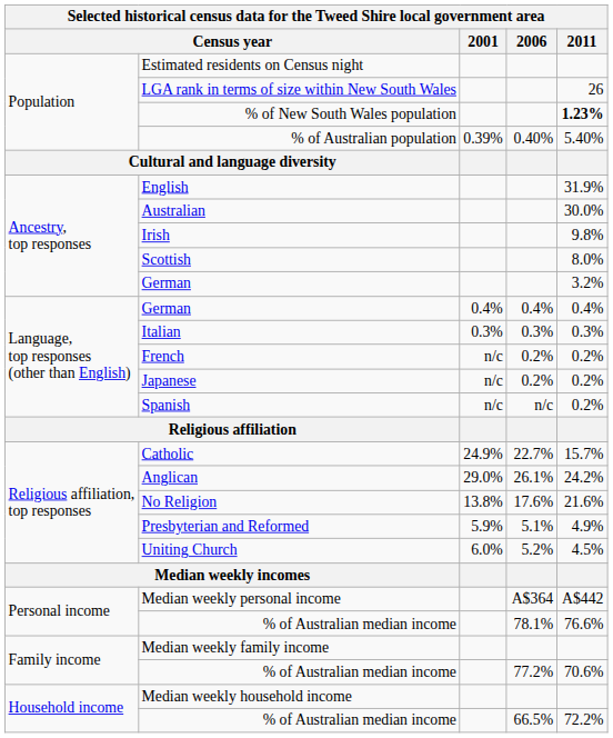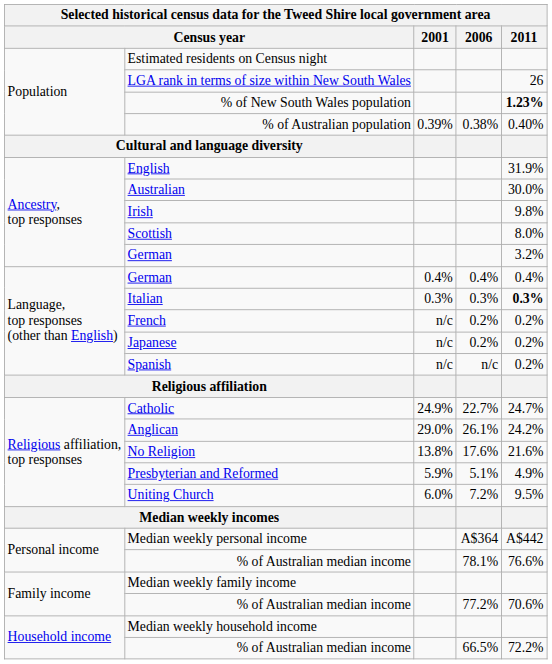% of Australian population | 2006: 0.40% -> 0.38%
% of Australian population | 2011: 5.40% -> 0.40%
Italian | 2011: normal -> bold
Catholic | 2011: 15.7% -> 24.7%
Uniting Church | 2006: 5.2% -> 7.2%
Uniting Church | 2011: 4.5% -> 9.5%
